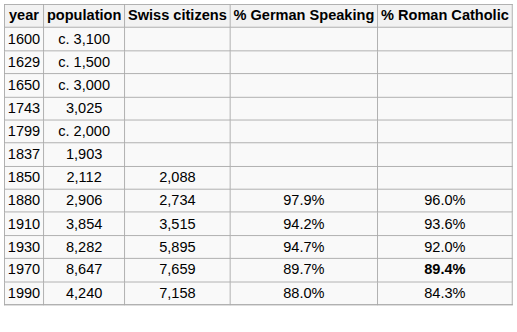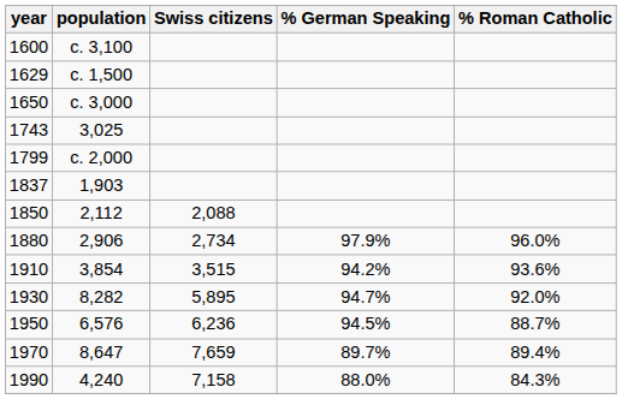+ row: 1950 | 6,576 | 6,236 | 94.5% | 88.7%
1970 | % Roman Catholic: bold -> normal
